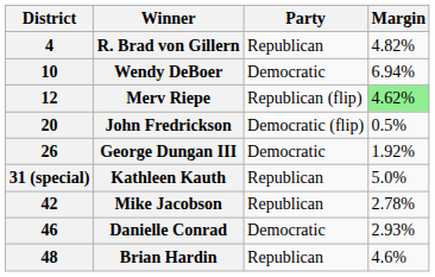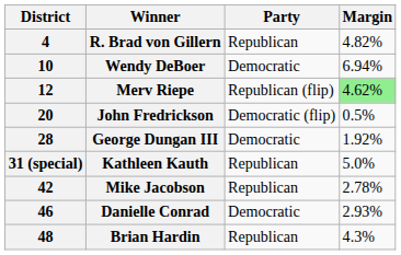George Dungan III | District: 26 -> 28
Brian Hardin | Margin: 4.6% -> 4.3%
